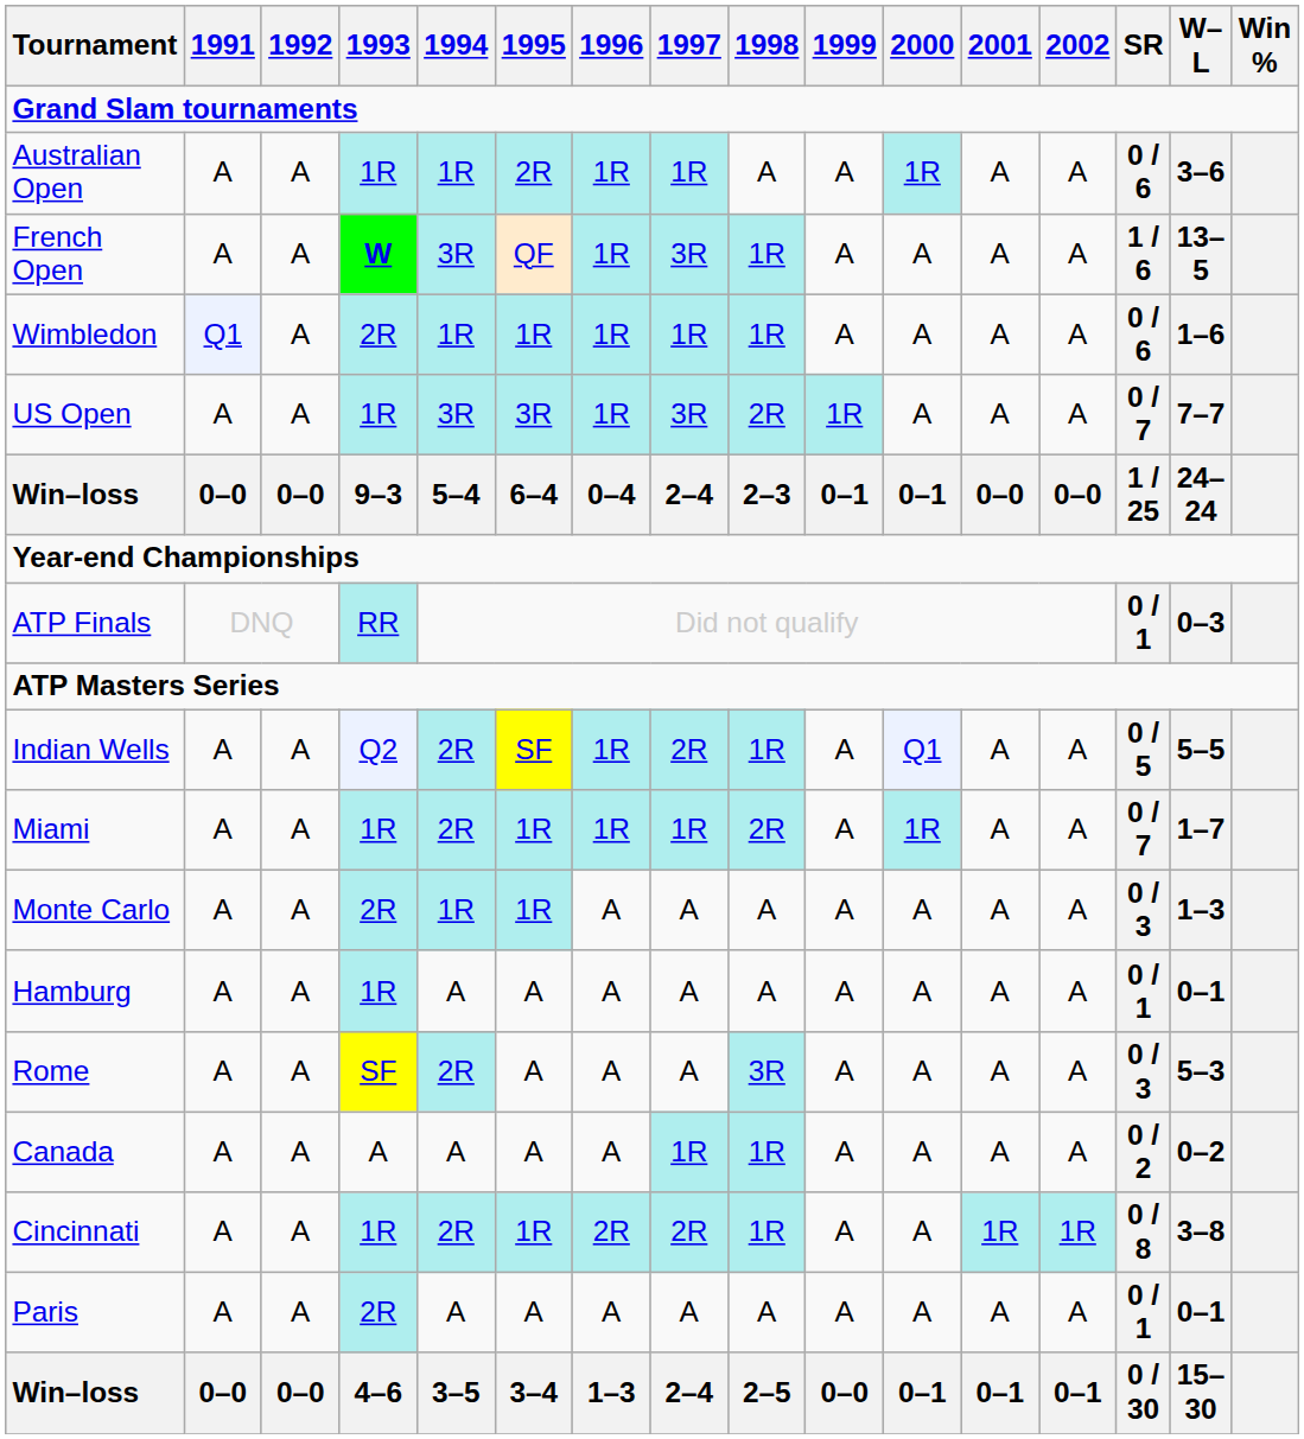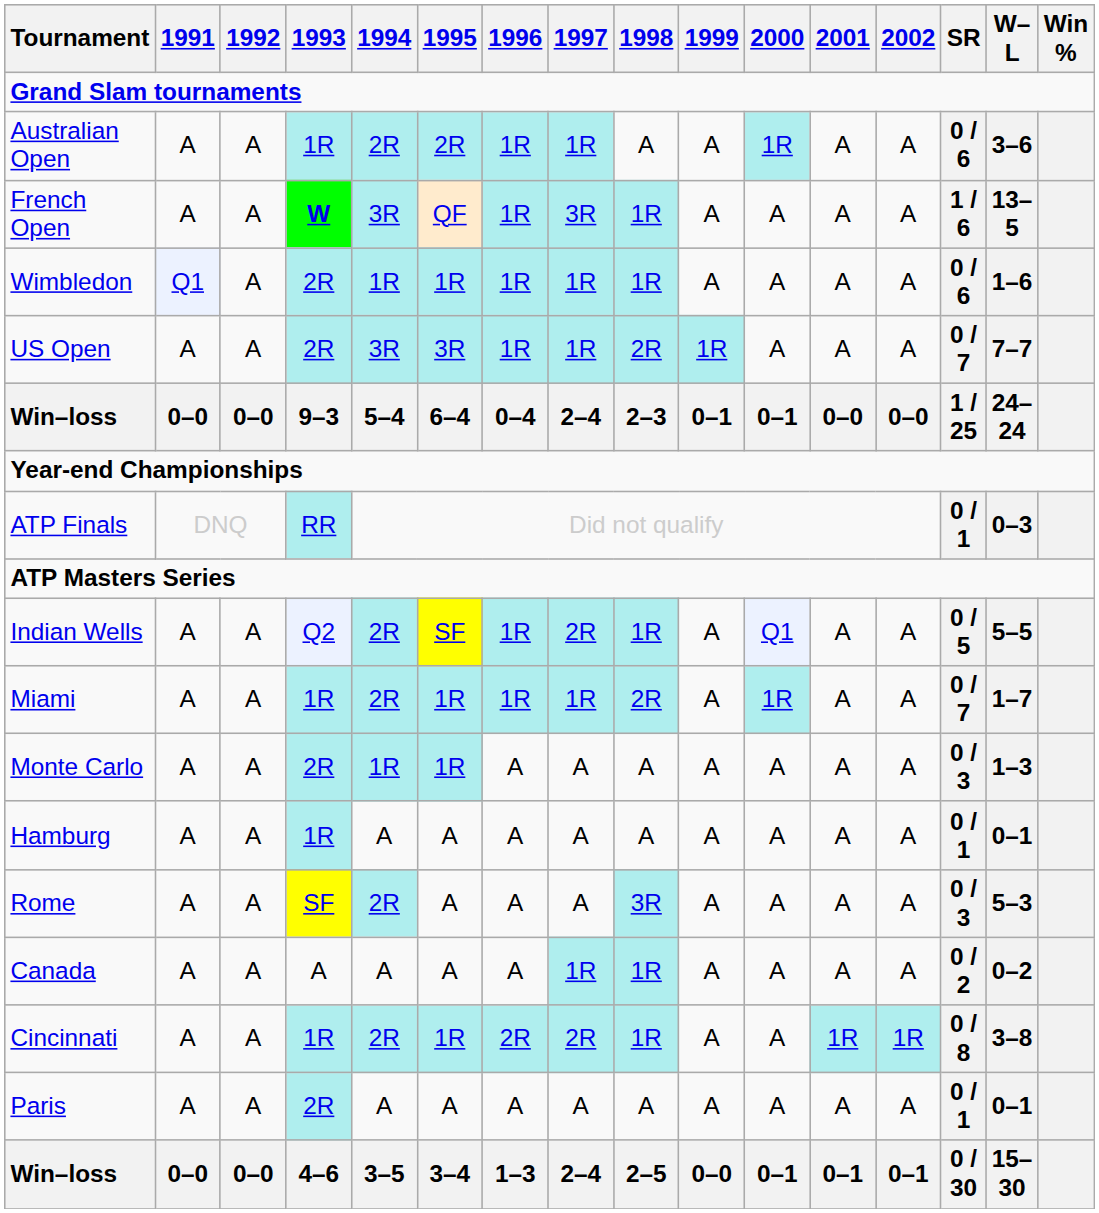Australian Open | 1994: 1R -> 2R
US Open | 1993: 1R -> 2R
US Open | 1997: 3R -> 1R
